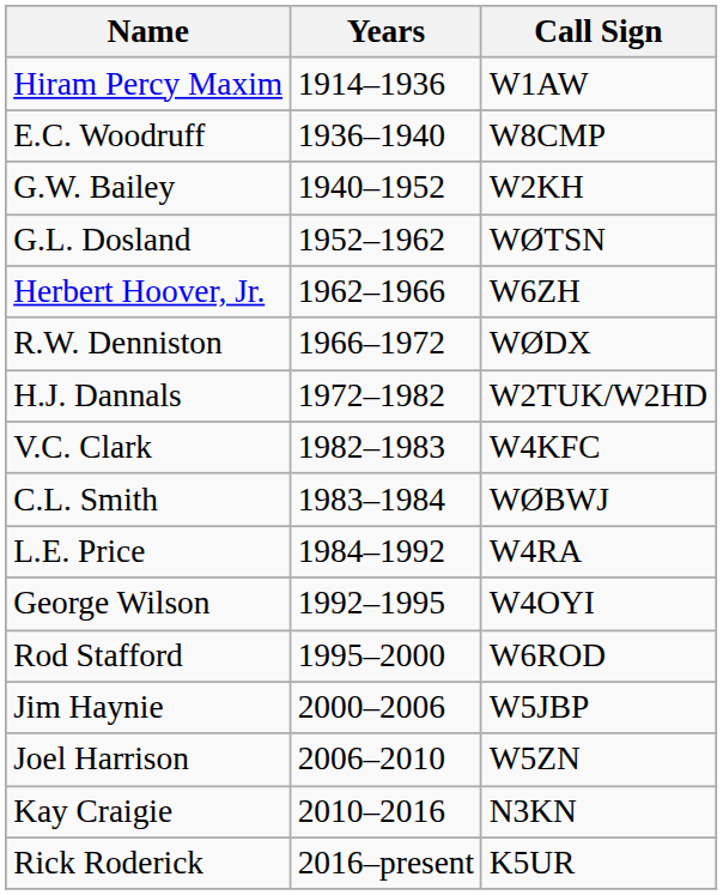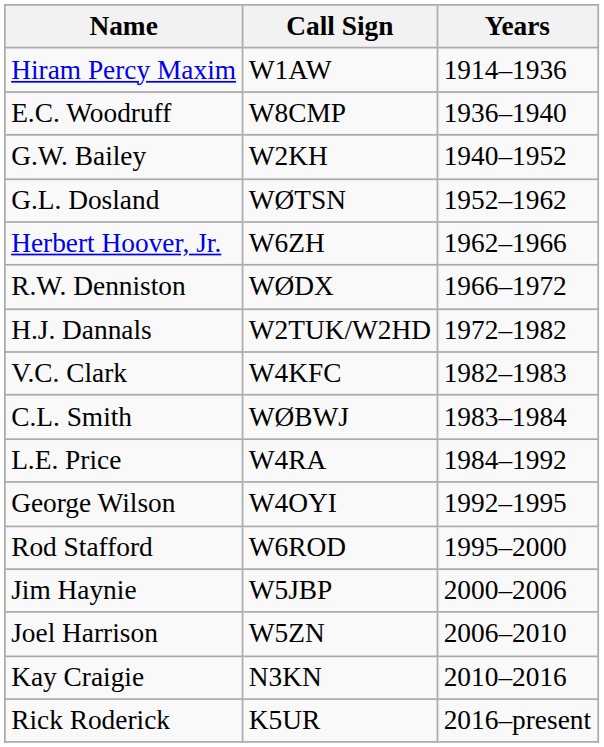columns swapped: Call Sign <-> Years
